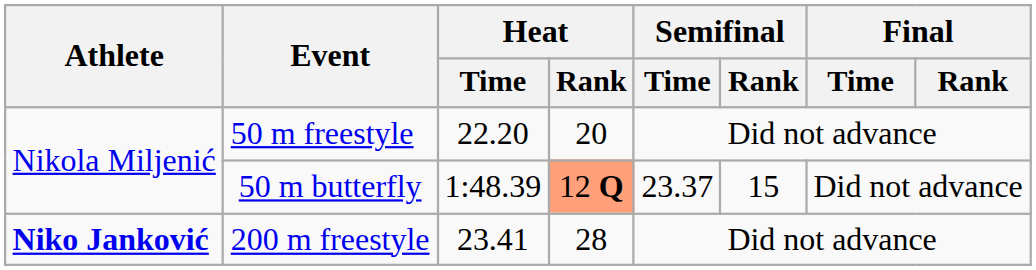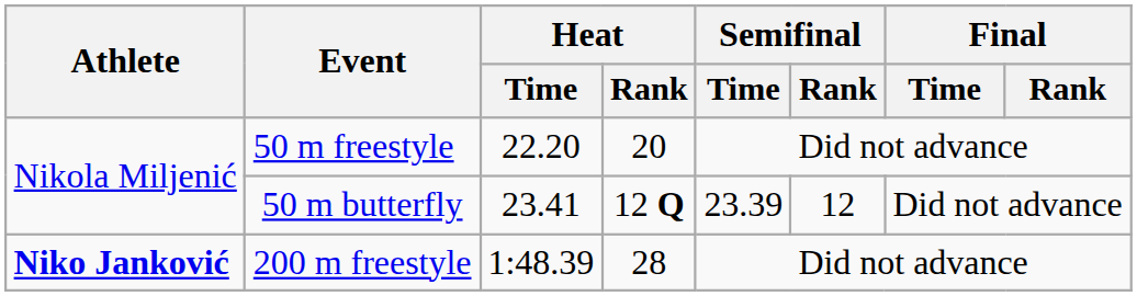50 m butterfly | Heat / Time: 1:48.39 -> 23.41
50 m butterfly | Heat / Rank: lightsalmon background -> no background
50 m butterfly | Semifinal / Time: 23.37 -> 23.39
50 m butterfly | Semifinal / Rank: 15 -> 12
200 m freestyle | Heat / Time: 23.41 -> 1:48.39
